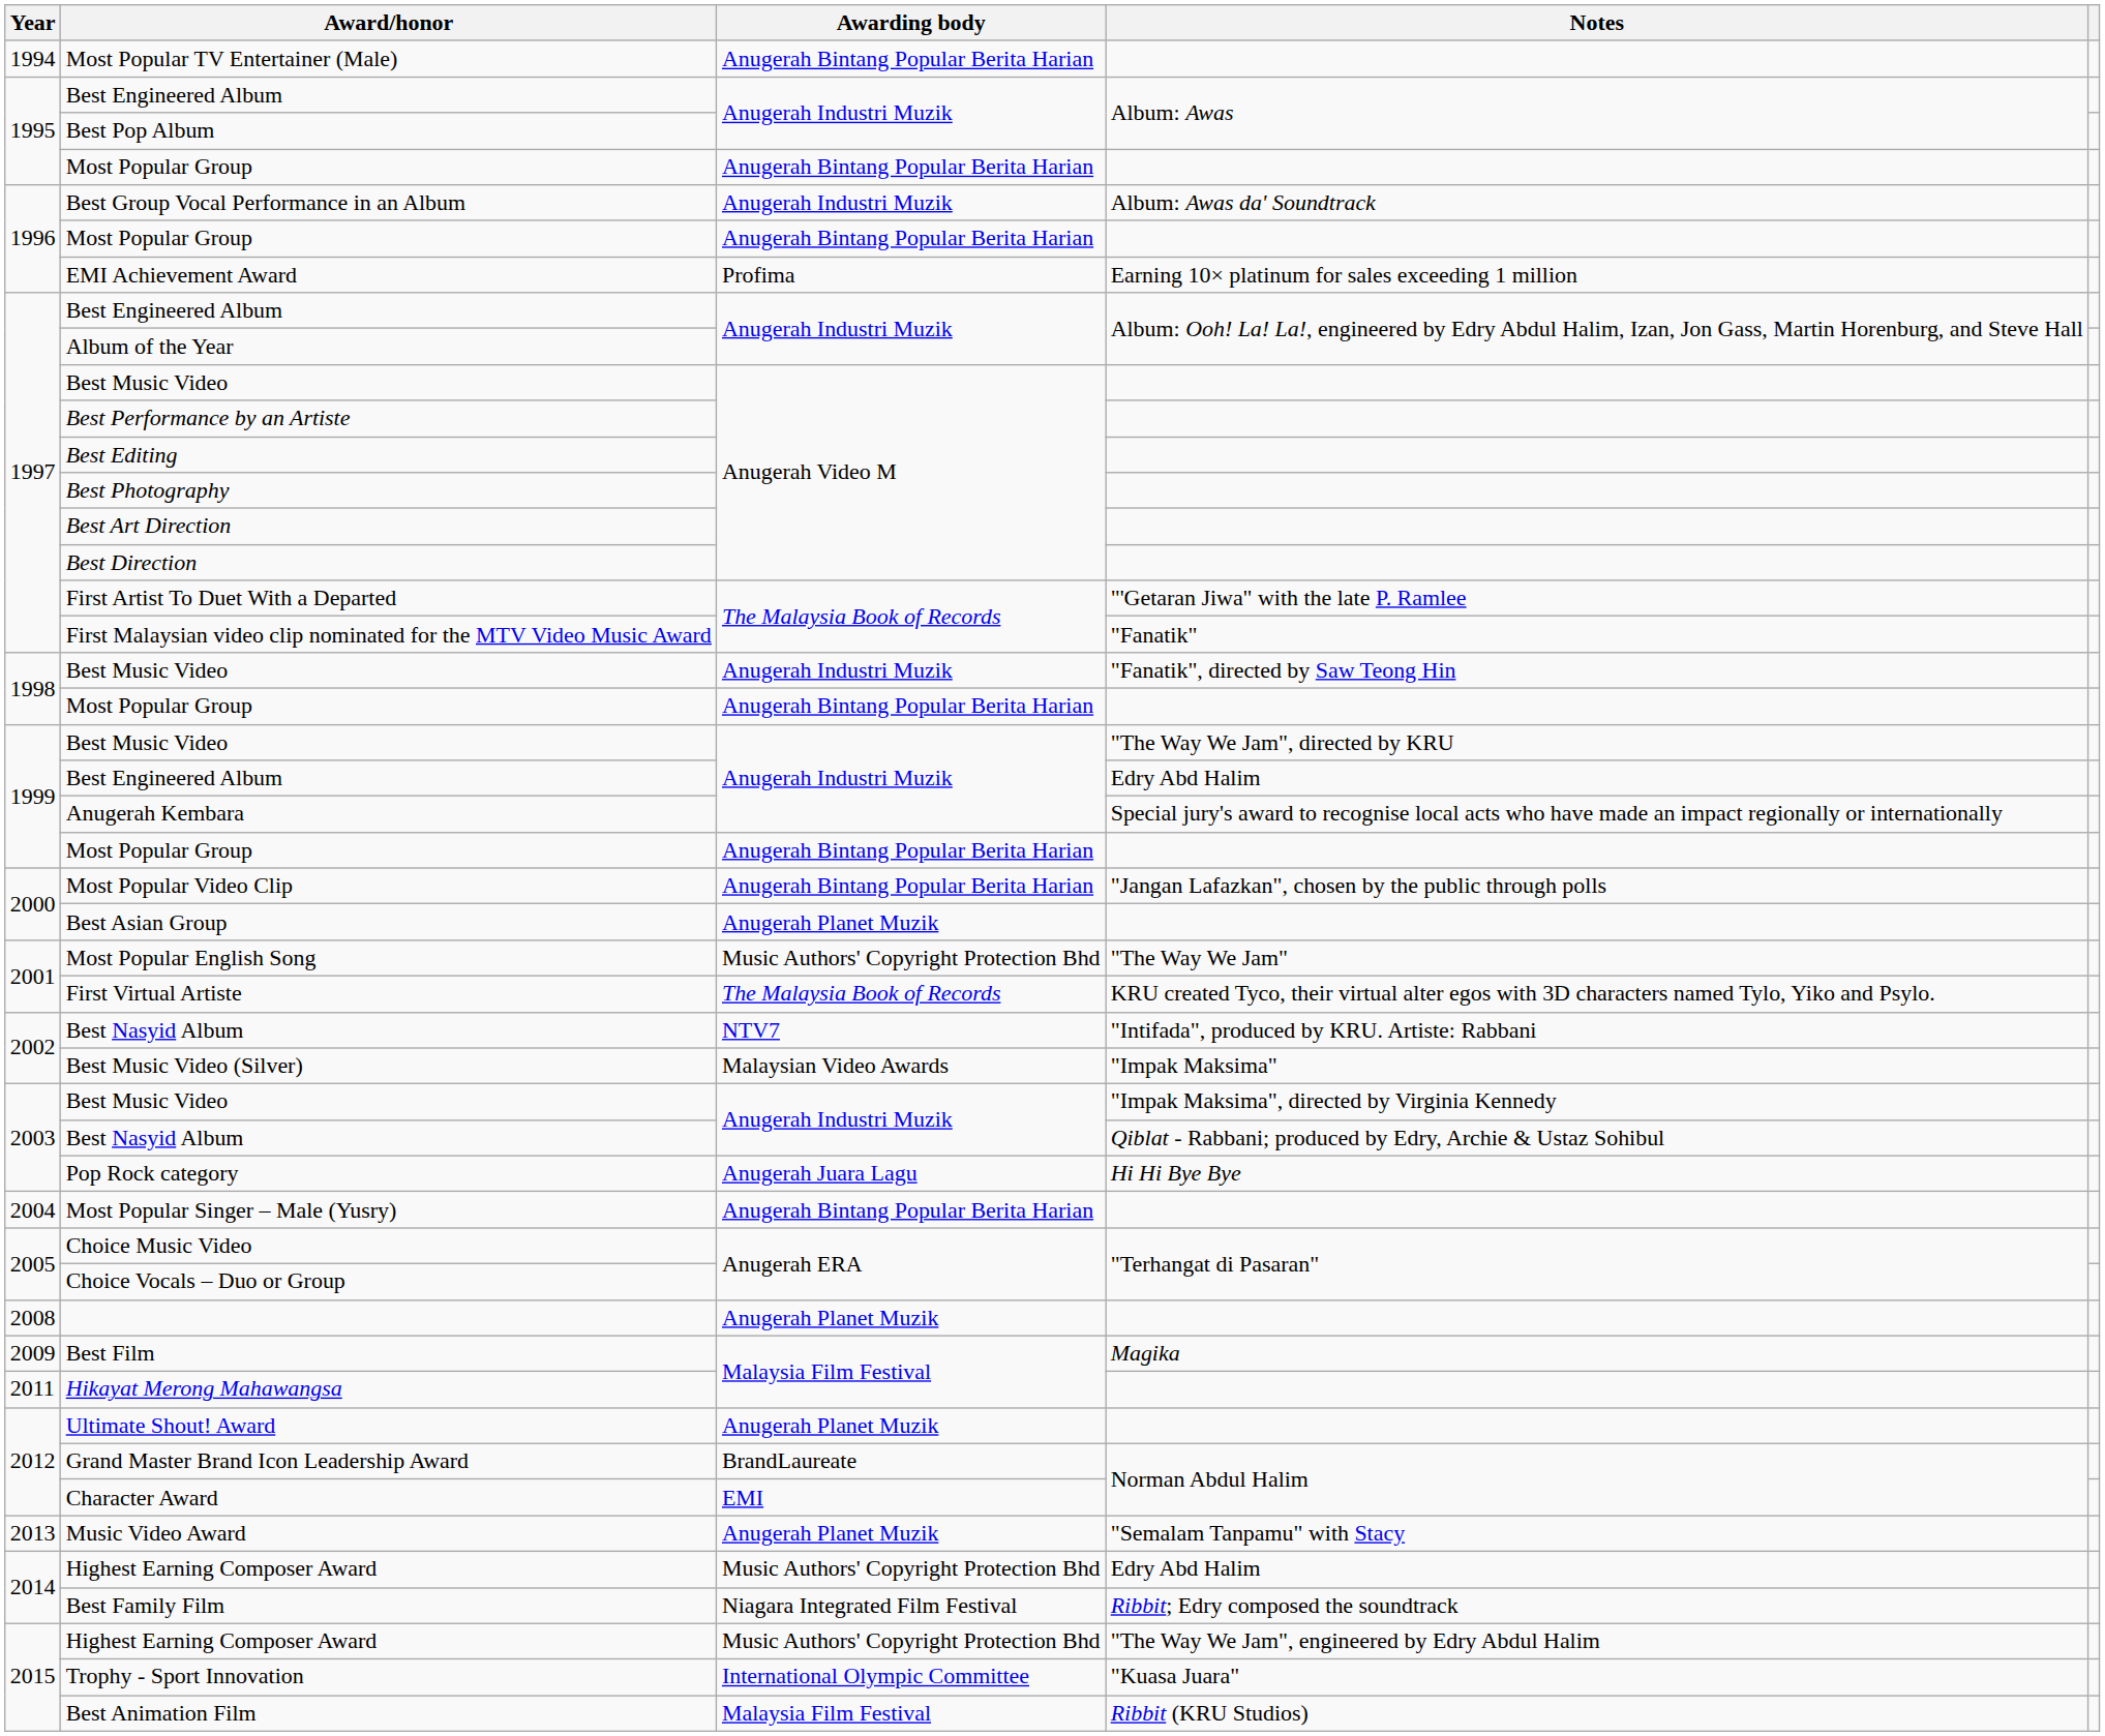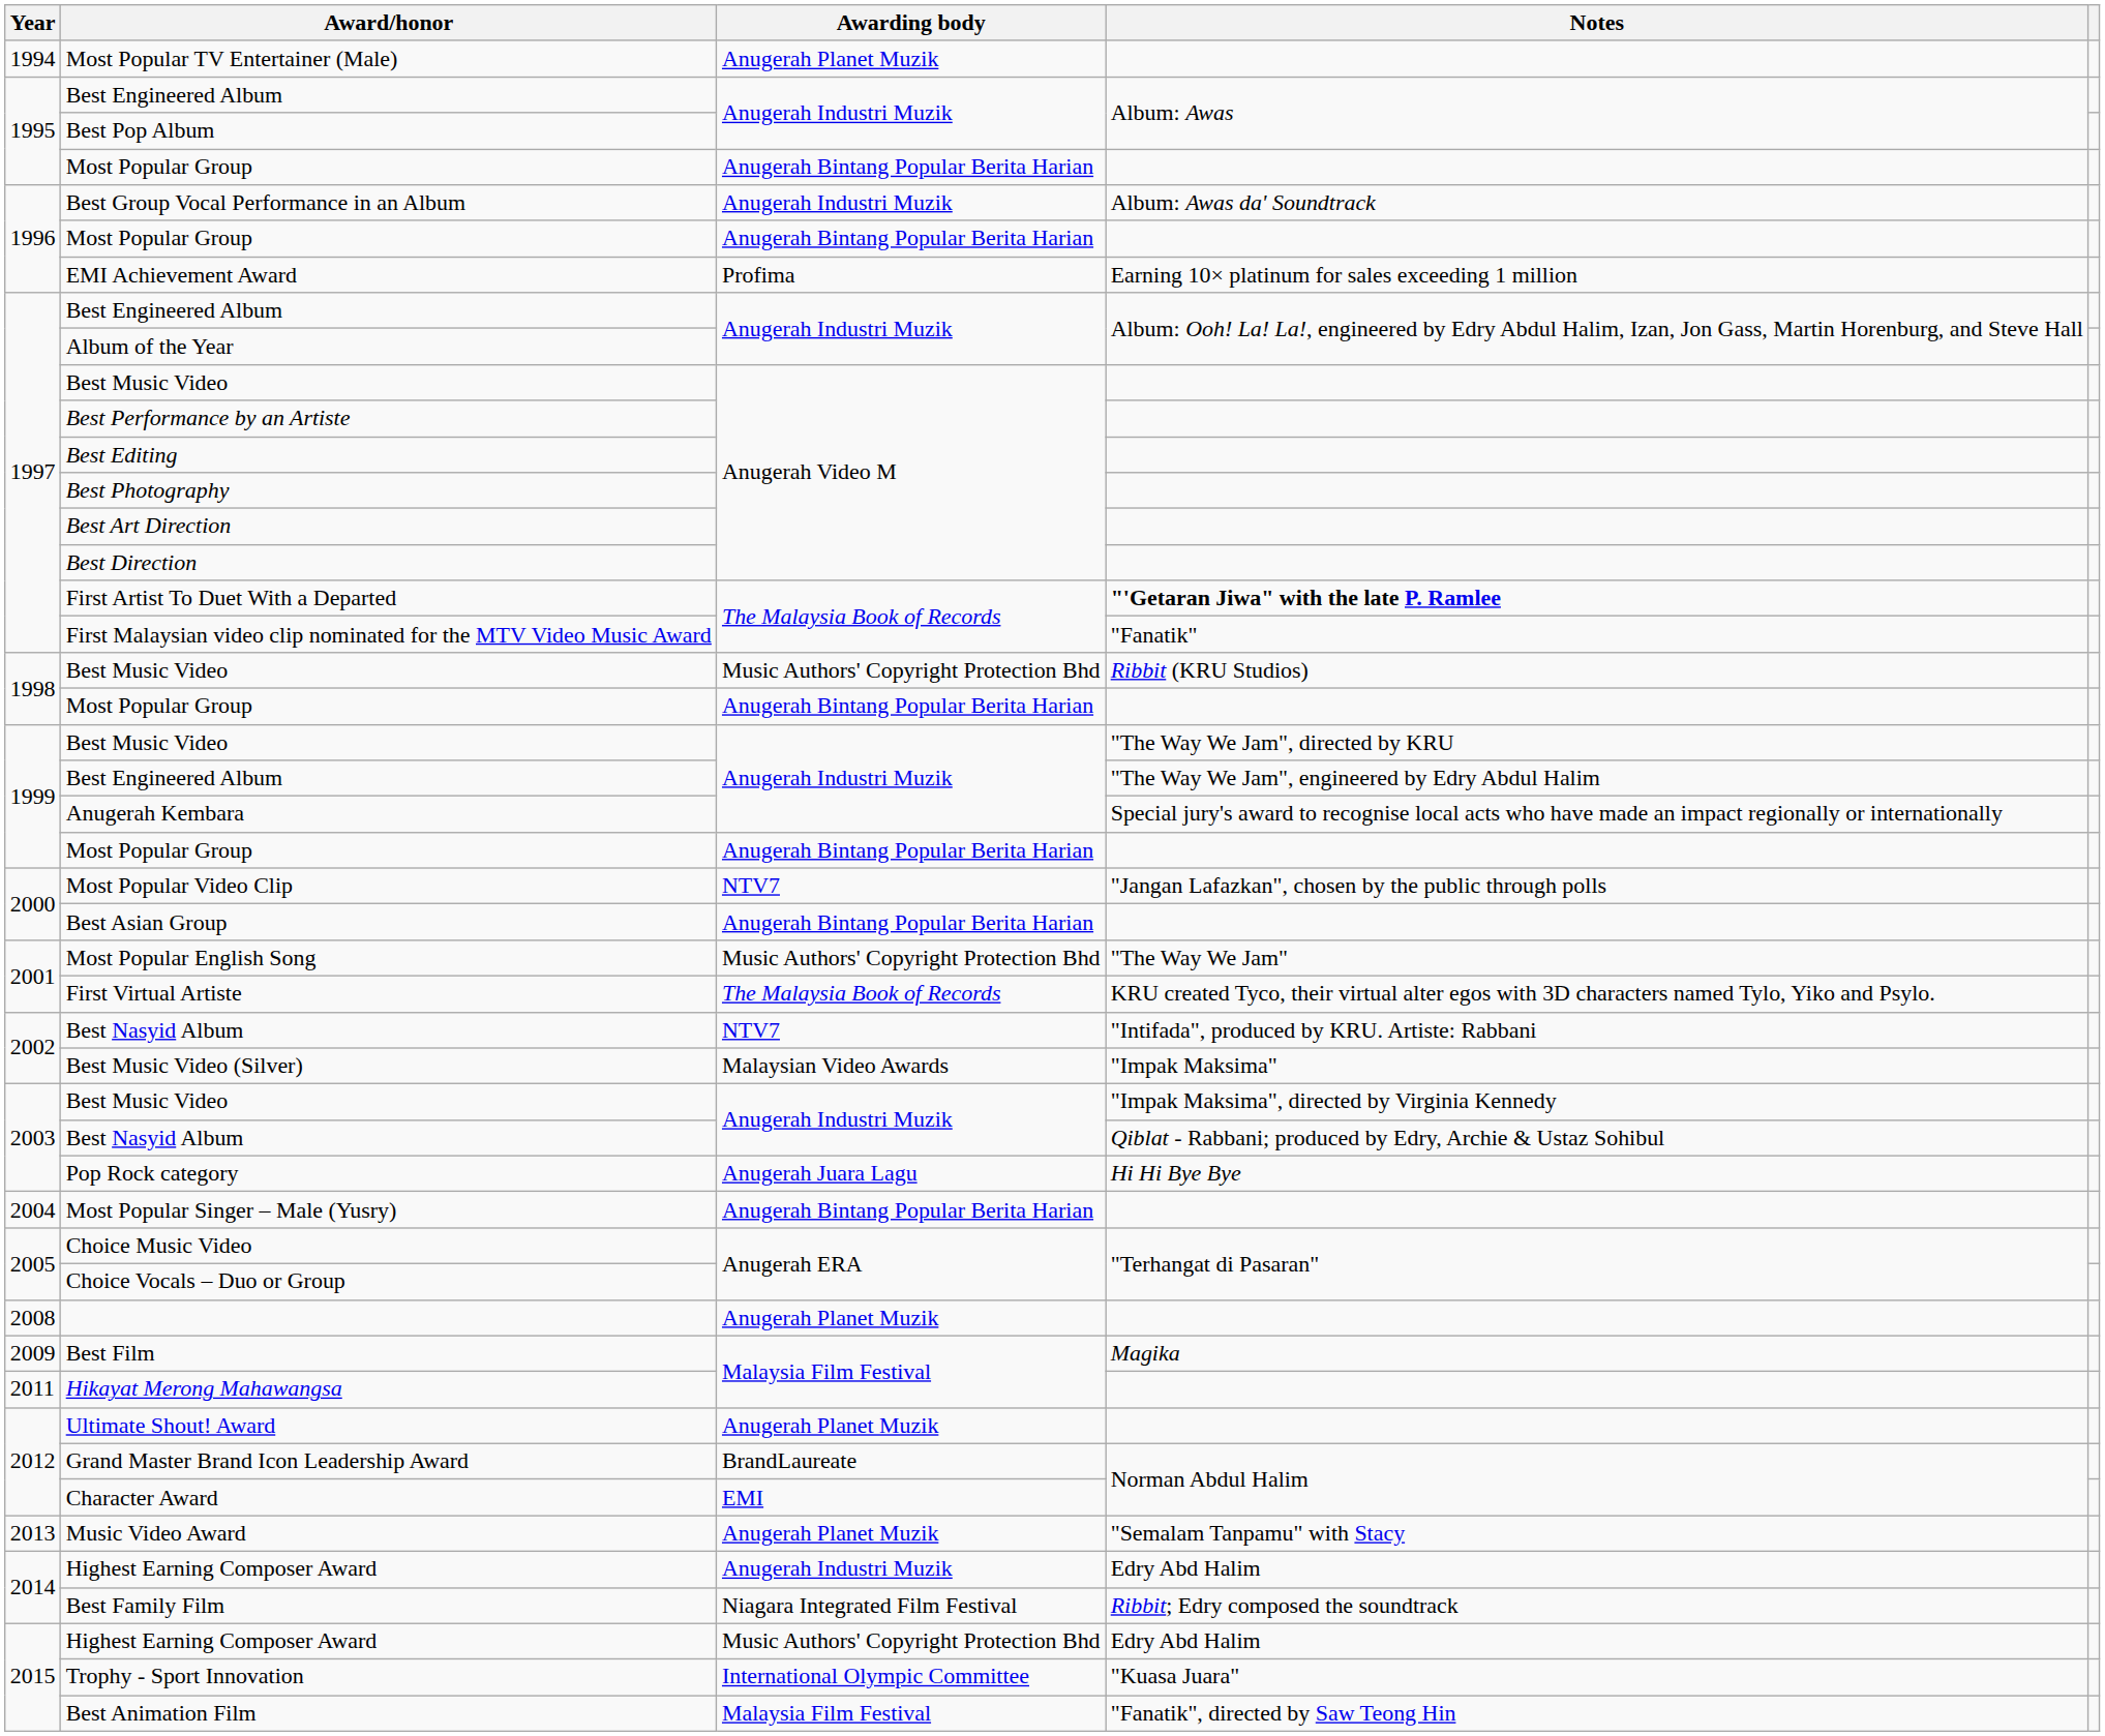Most Popular TV Entertainer (Male) | Awarding body: Anugerah Bintang Popular Berita Harian -> Anugerah Planet Muzik
First Artist To Duet With a Departed | Notes: normal -> bold
1998 / Best Music Video | Awarding body: Anugerah Industri Muzik -> Music Authors' Copyright Protection Bhd
1998 / Best Music Video | Notes: "Fanatik", directed by Saw Teong Hin -> Ribbit (KRU Studios)
1999 / Best Engineered Album | Notes: Edry Abd Halim -> "The Way We Jam", engineered by Edry Abdul Halim
Most Popular Video Clip | Awarding body: Anugerah Bintang Popular Berita Harian -> NTV7
Best Asian Group | Awarding body: Anugerah Planet Muzik -> Anugerah Bintang Popular Berita Harian
2014 / Highest Earning Composer Award | Awarding body: Music Authors' Copyright Protection Bhd -> Anugerah Industri Muzik
2015 / Highest Earning Composer Award | Notes: "The Way We Jam", engineered by Edry Abdul Halim -> Edry Abd Halim
Best Animation Film | Notes: Ribbit (KRU Studios) -> "Fanatik", directed by Saw Teong Hin
